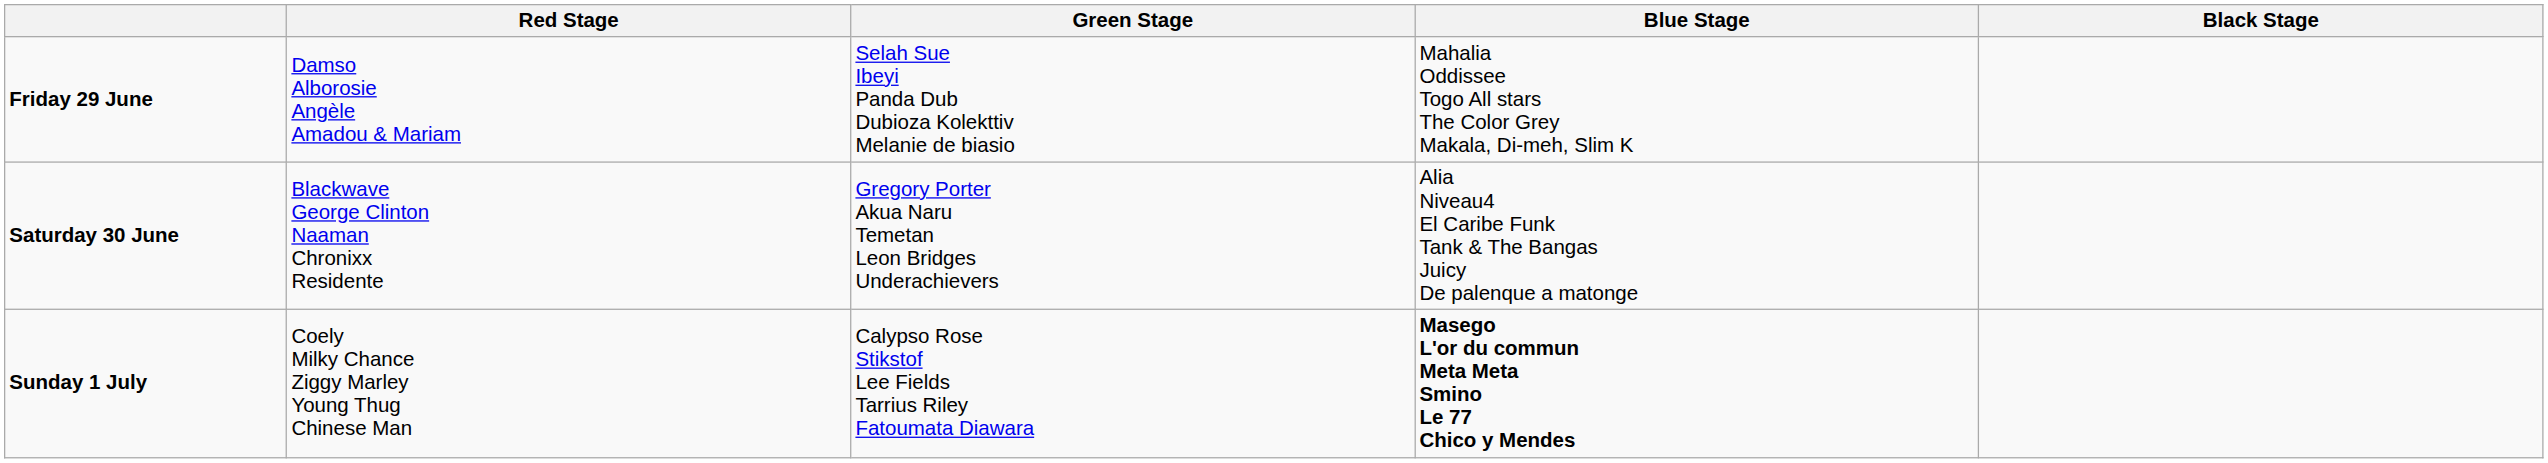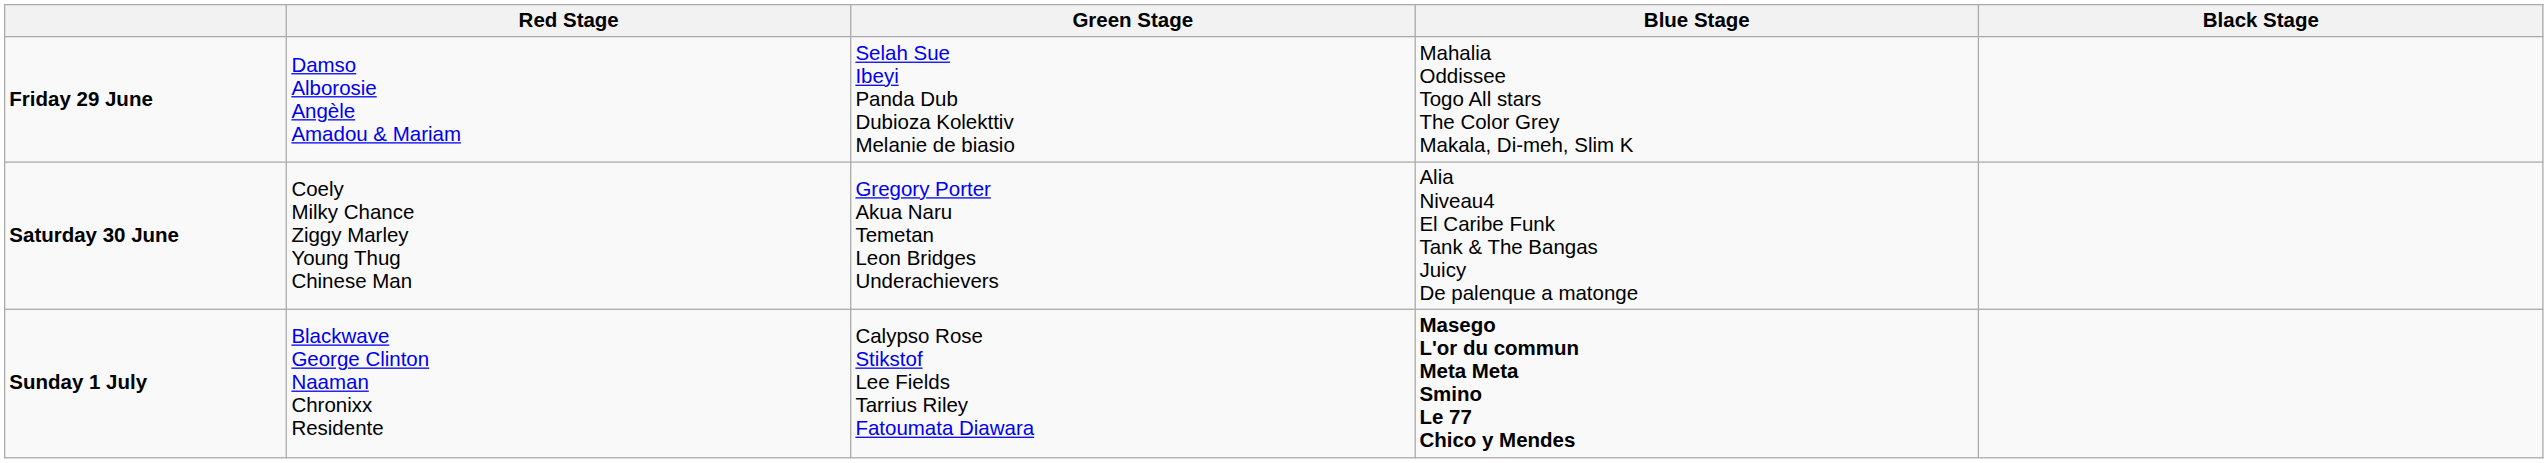Saturday 30 June | Red Stage: Blackwave George Clinton Naaman Chronixx Residente -> Coely Milky Chance Ziggy Marley Young Thug Chinese Man
Sunday 1 July | Red Stage: Coely Milky Chance Ziggy Marley Young Thug Chinese Man -> Blackwave George Clinton Naaman Chronixx Residente
